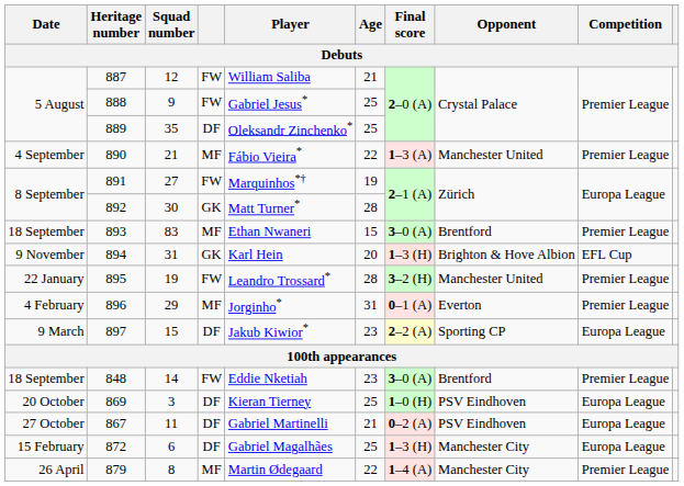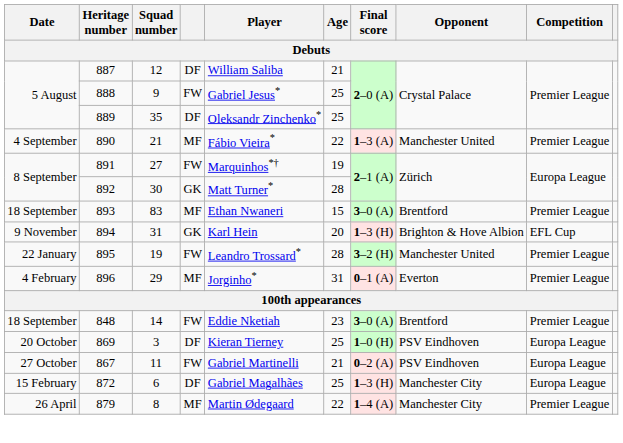887 | column 4: FW -> DF
- row: 9 March | 897 | 15 | DF | Jakub Kiwior* | 23 | 2–2 (A) | Sporting CP | Europa League
867 | column 4: DF -> FW
